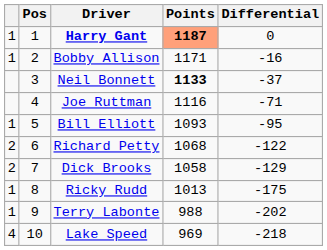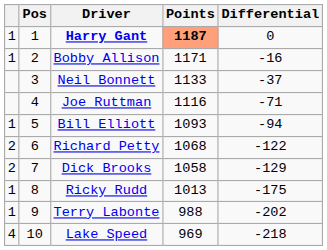Neil Bonnett | Points: bold -> normal
Bill Elliott | Differential: -95 -> -94
